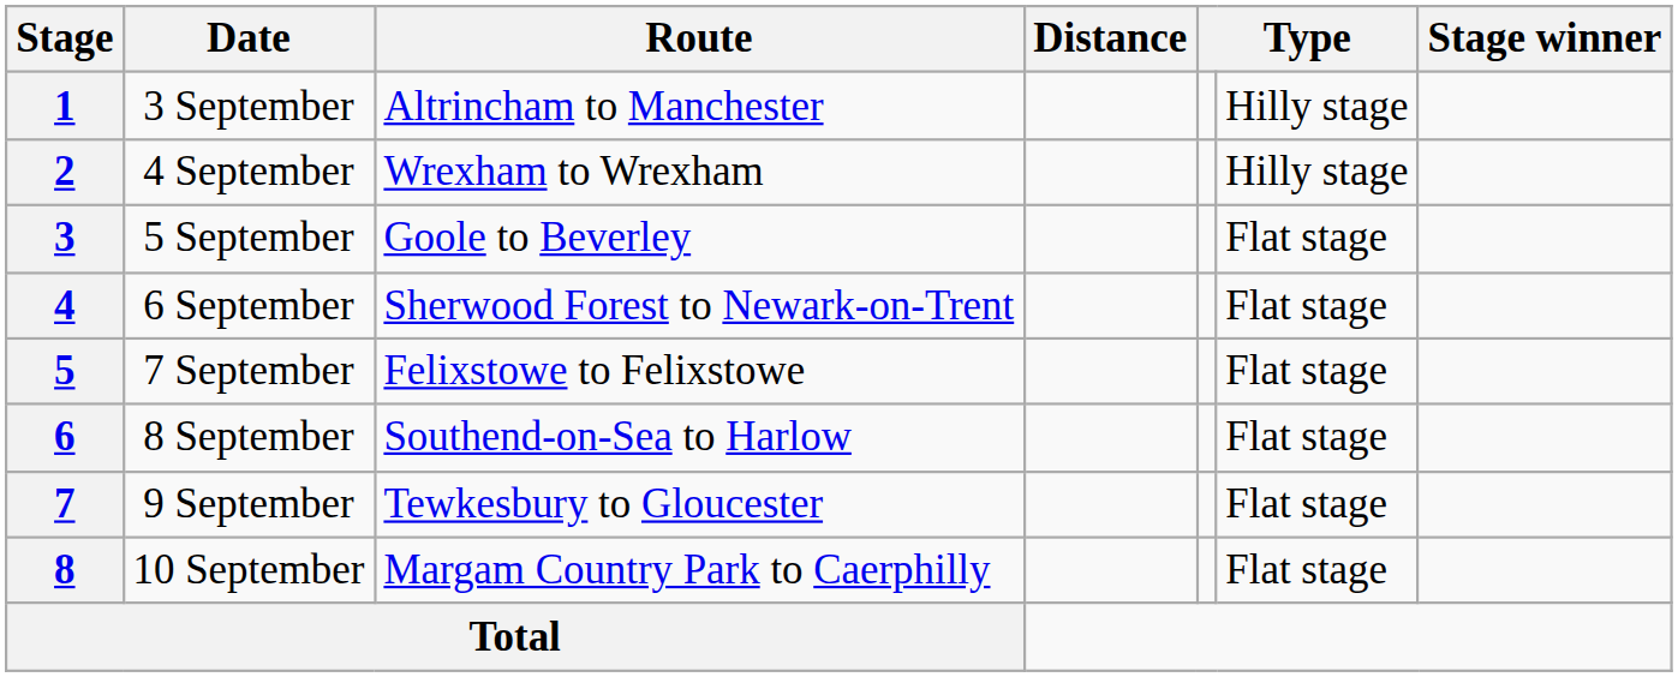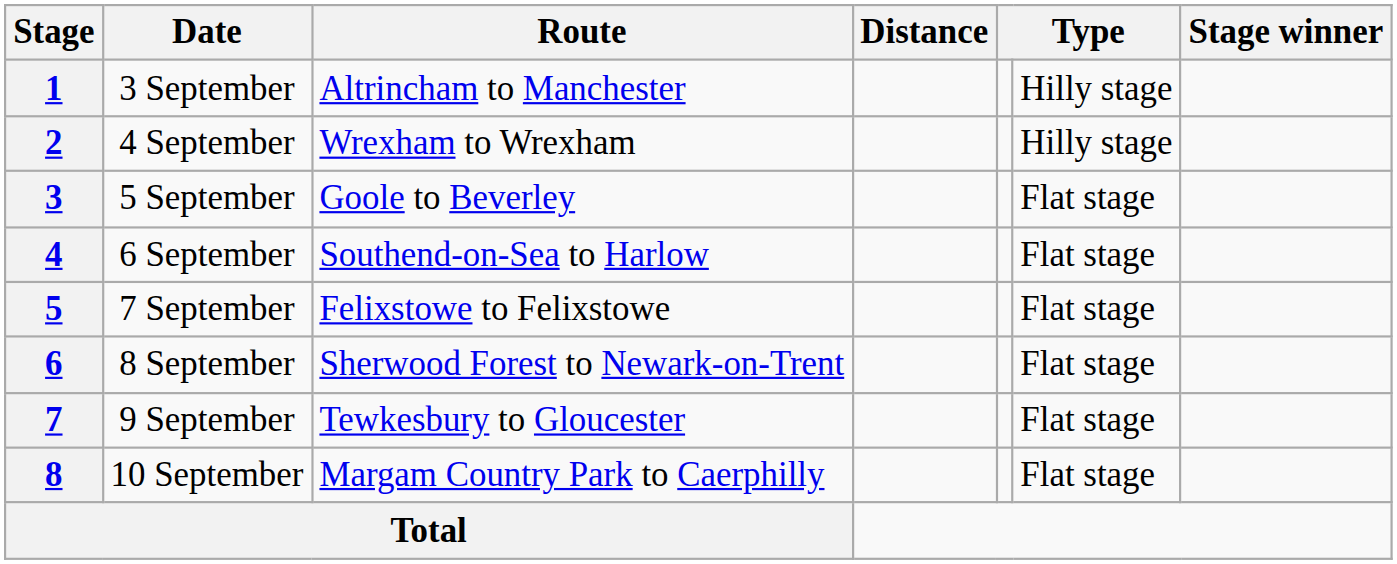4 | Route: Sherwood Forest to Newark-on-Trent -> Southend-on-Sea to Harlow
6 | Route: Southend-on-Sea to Harlow -> Sherwood Forest to Newark-on-Trent
